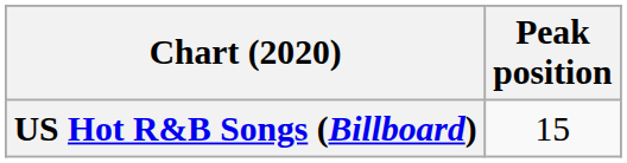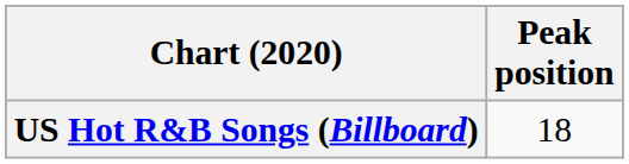US Hot R&B Songs (Billboard) | Peak position: 15 -> 18
